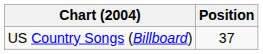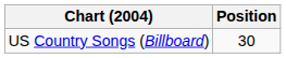US Country Songs (Billboard) | Position: 37 -> 30
